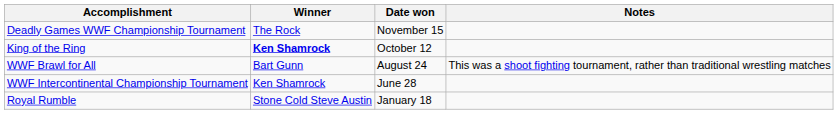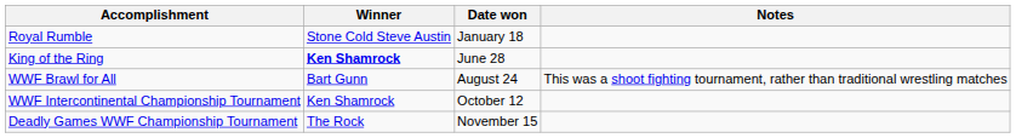rows swapped: Royal Rumble <-> Deadly Games WWF Championship Tournament
King of the Ring | Date won: October 12 -> June 28
WWF Intercontinental Championship Tournament | Date won: June 28 -> October 12
